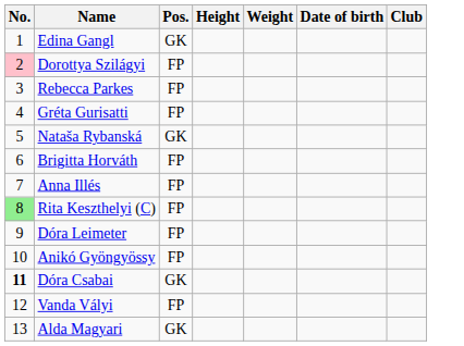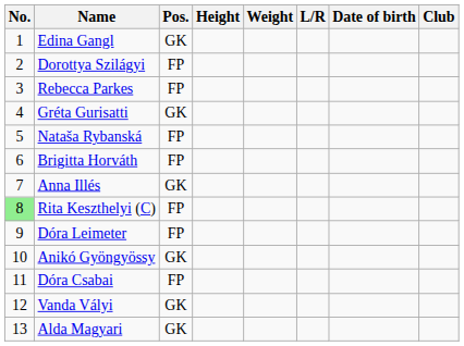+ column: L/R
Dorottya Szilágyi | No.: pink background -> no background
Gréta Gurisatti | Pos.: FP -> GK
Nataša Rybanská | Pos.: GK -> FP
Anna Illés | Pos.: FP -> GK
Anikó Gyöngyössy | Pos.: FP -> GK
Dóra Csabai | No.: bold -> normal
Dóra Csabai | Pos.: GK -> FP
Vanda Vályi | Pos.: FP -> GK
